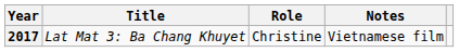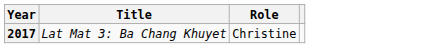- column: Notes | Vietnamese film
